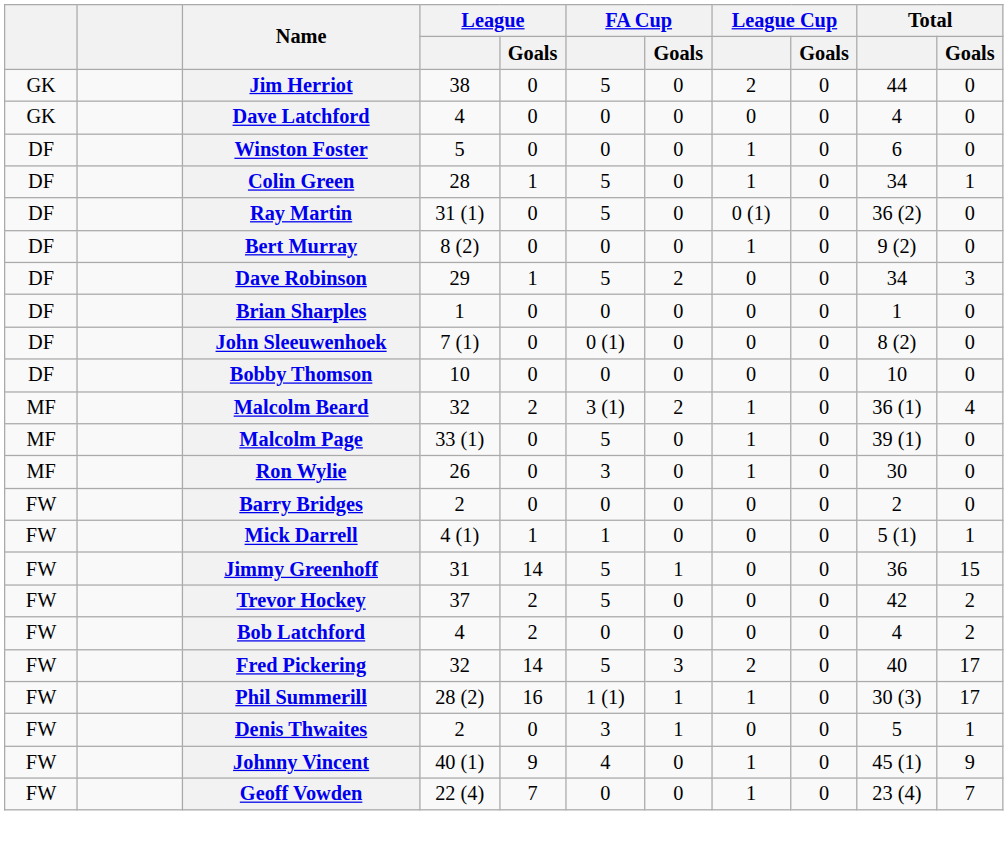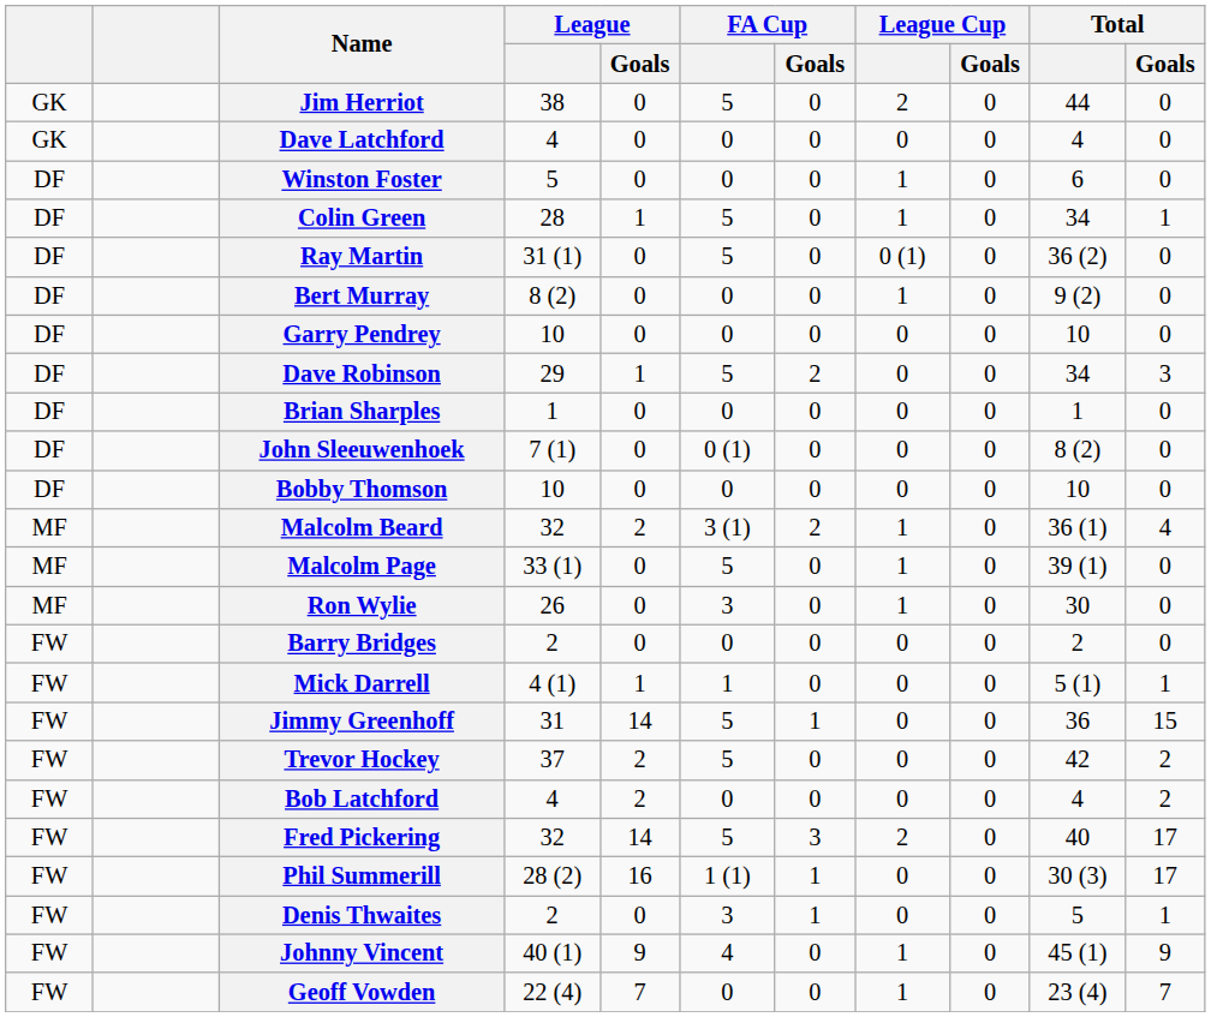+ row: DF | Garry Pendrey | 10 | 0 | 0 | 0 | 0 | 0 | 10 | 0
Phil Summerill | League Cup: 1 -> 0
